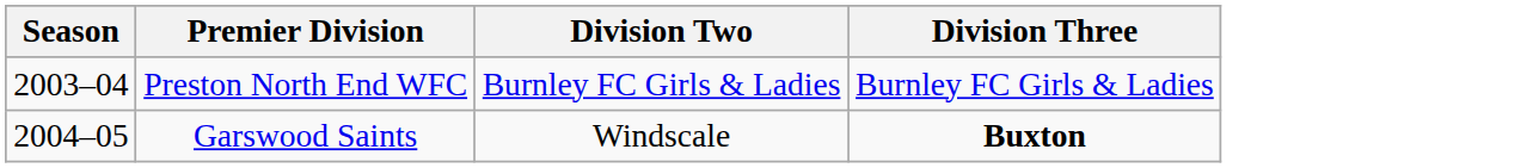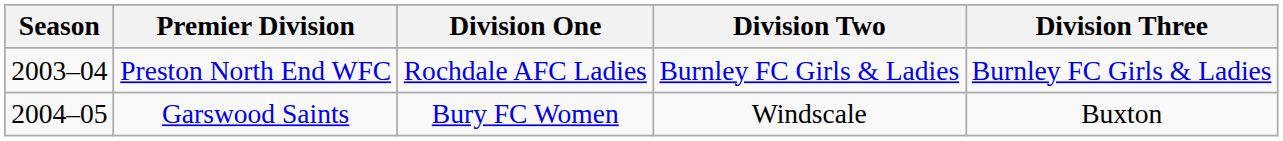+ column: Division One | Rochdale AFC Ladies | Bury FC Women
Garswood Saints | Division Three: bold -> normal
